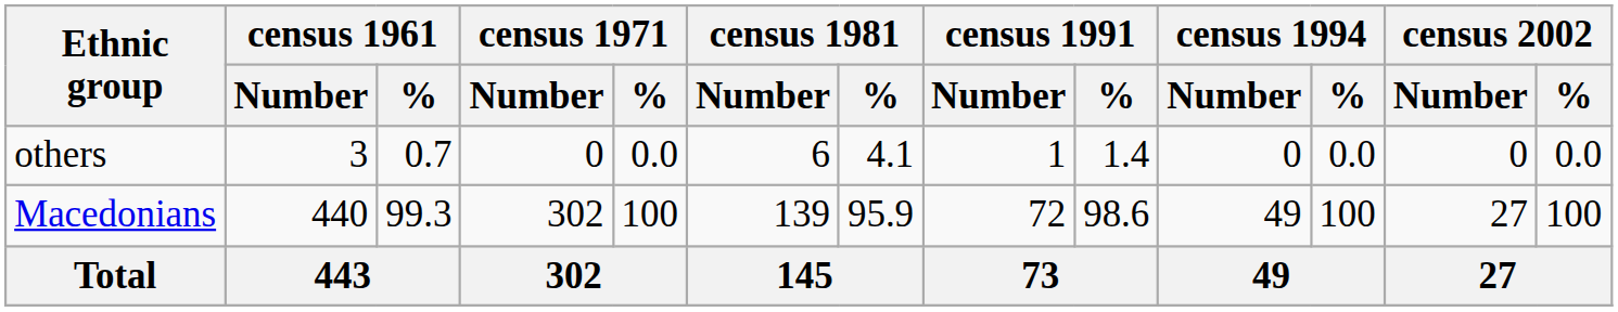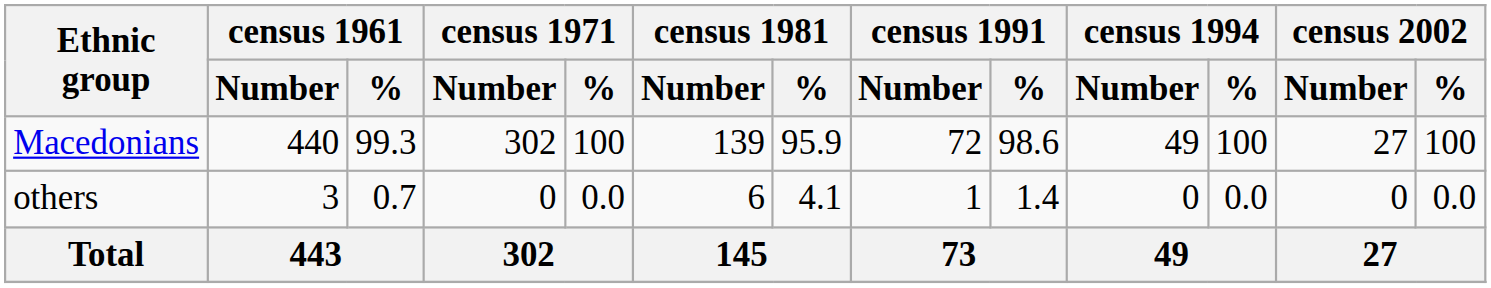rows swapped: Macedonians <-> others
